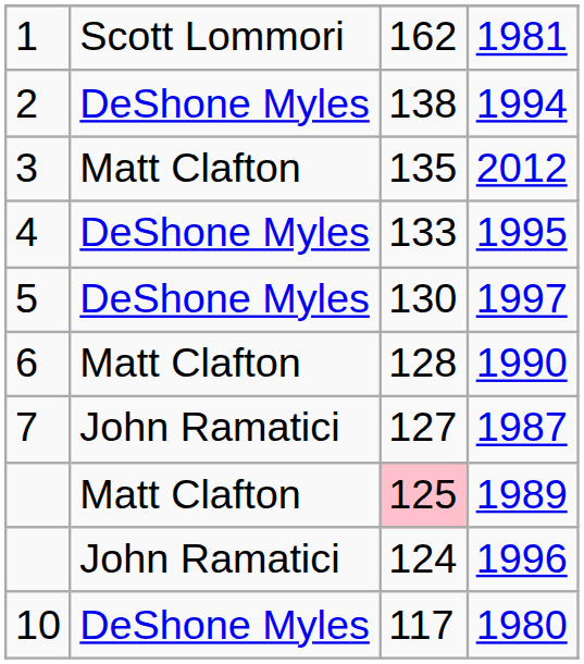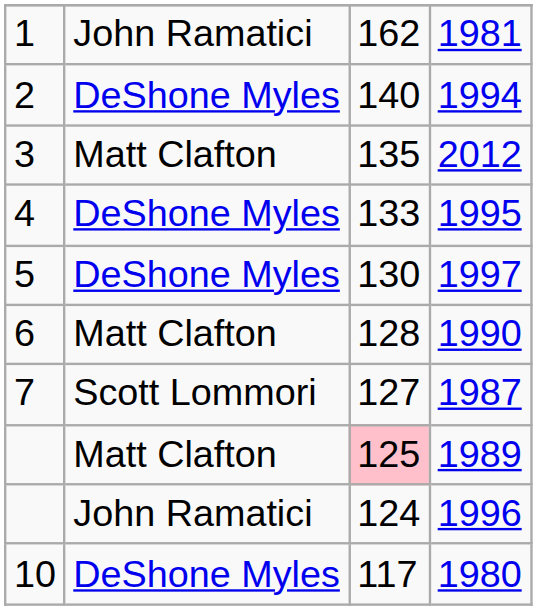1981 | column 2: Scott Lommori -> John Ramatici
1994 | column 3: 138 -> 140
1987 | column 2: John Ramatici -> Scott Lommori
